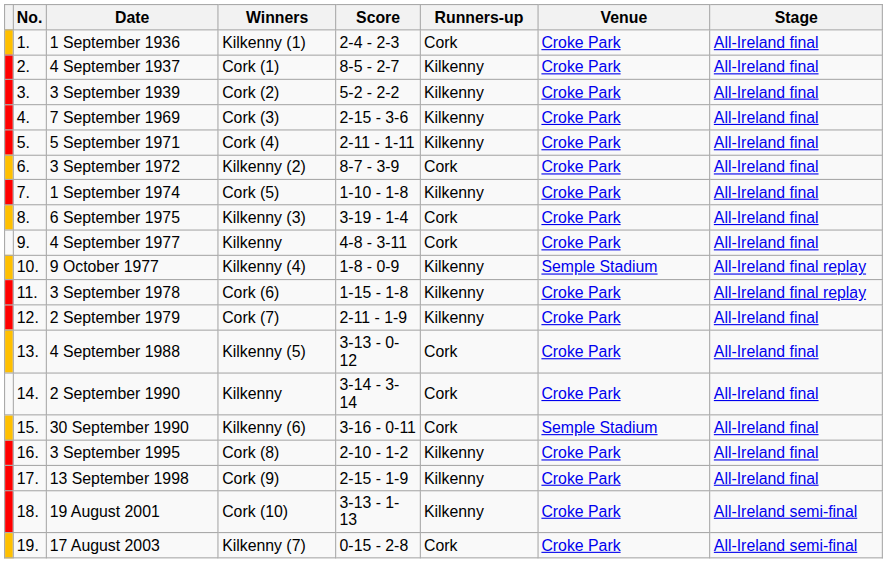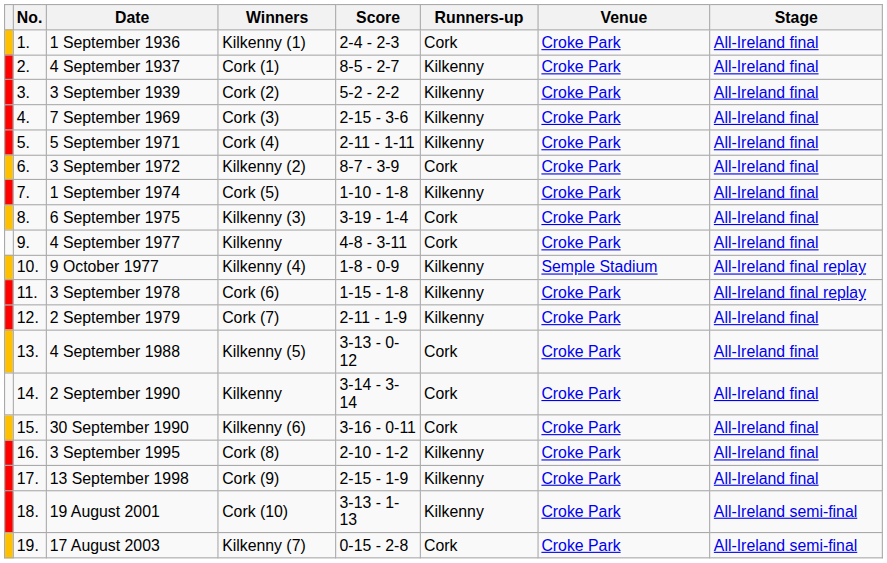30 September 1990 | Venue: Semple Stadium -> Croke Park
